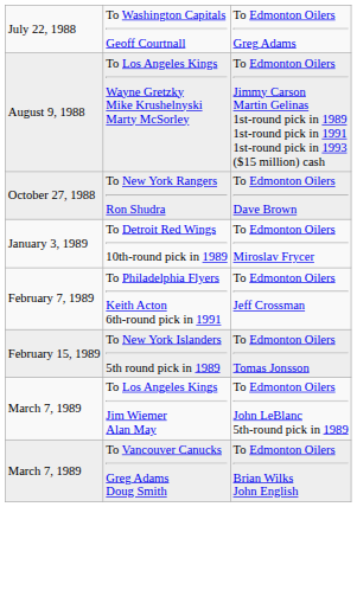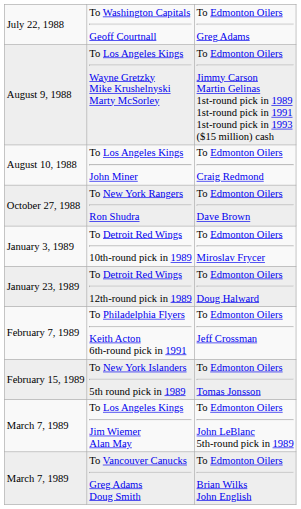+ row: August 10, 1988 | To Los Angeles Kings John Miner | To Edmonton Oilers Craig Redmond
+ row: January 23, 1989 | To Detroit Red Wings 12th-round pick in 1989 | To Edmonton Oilers Doug Halward
